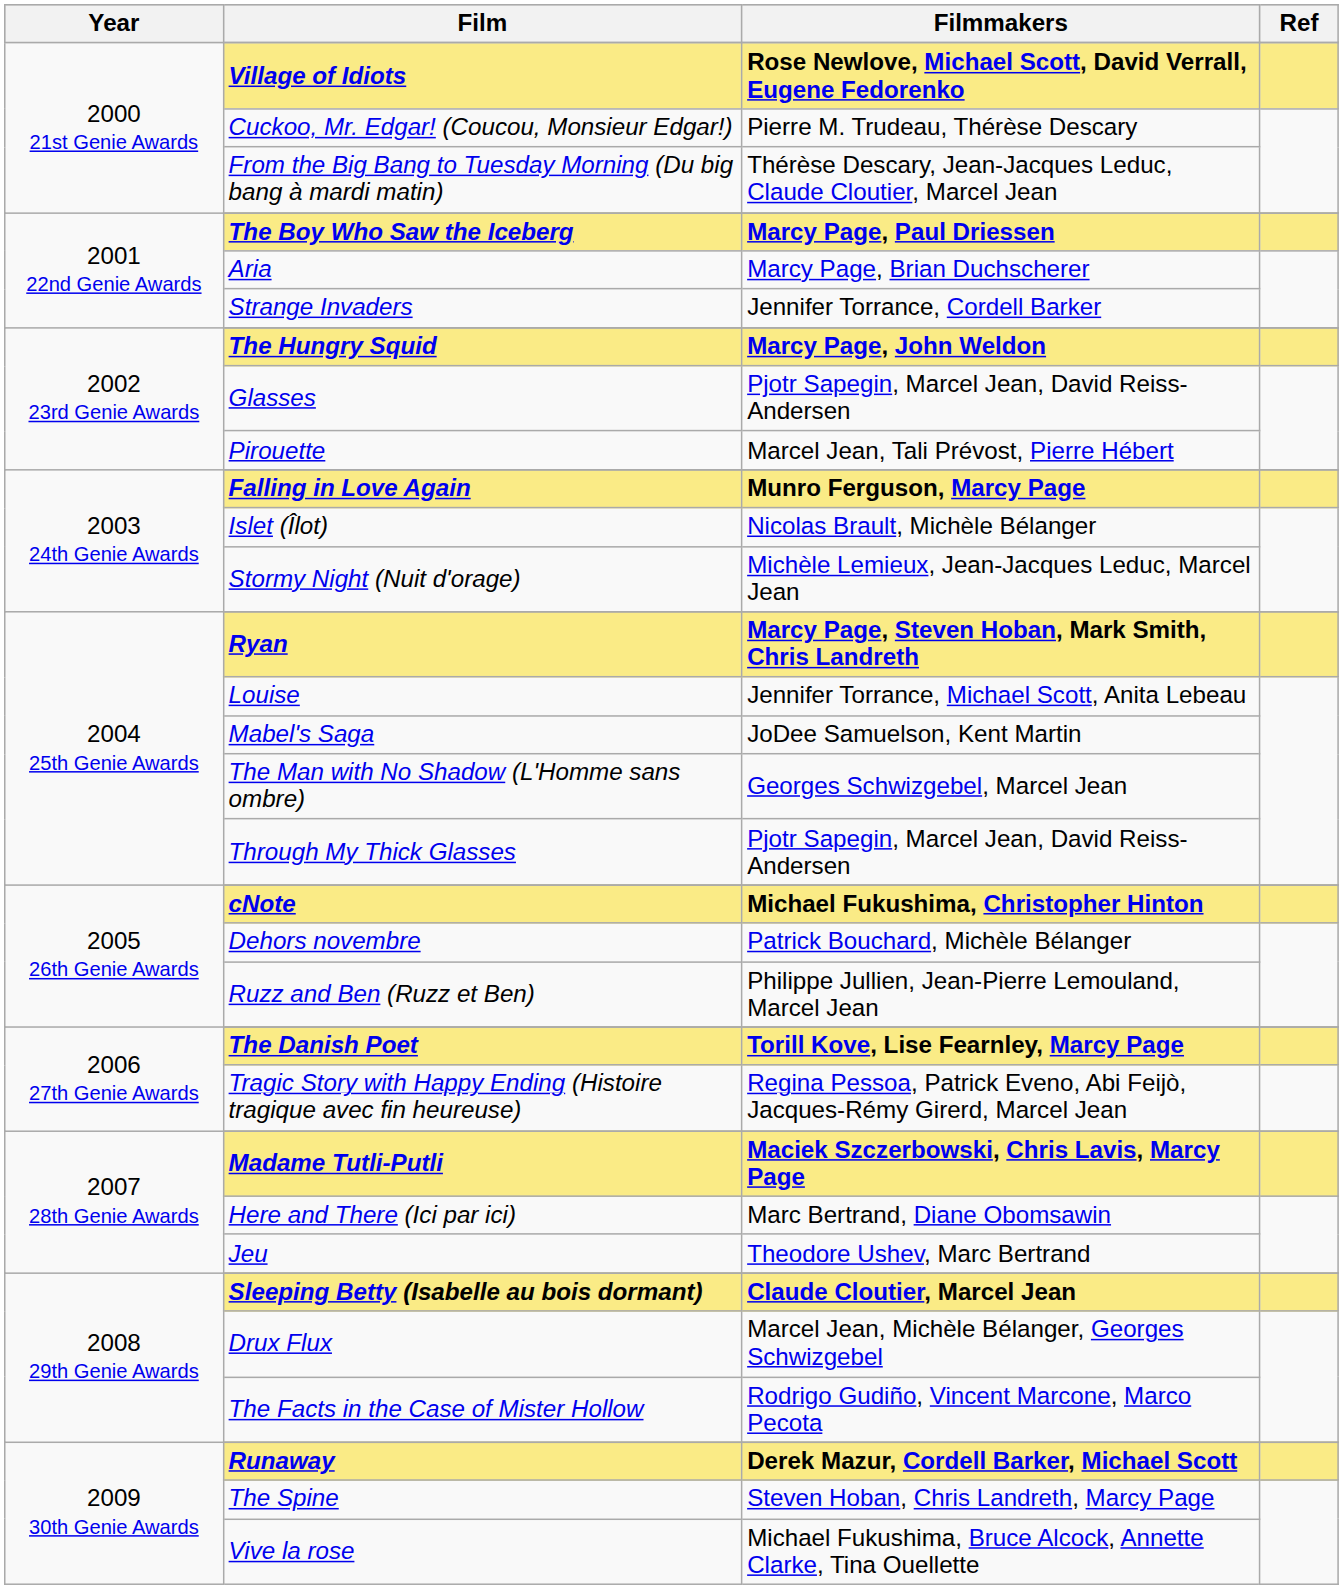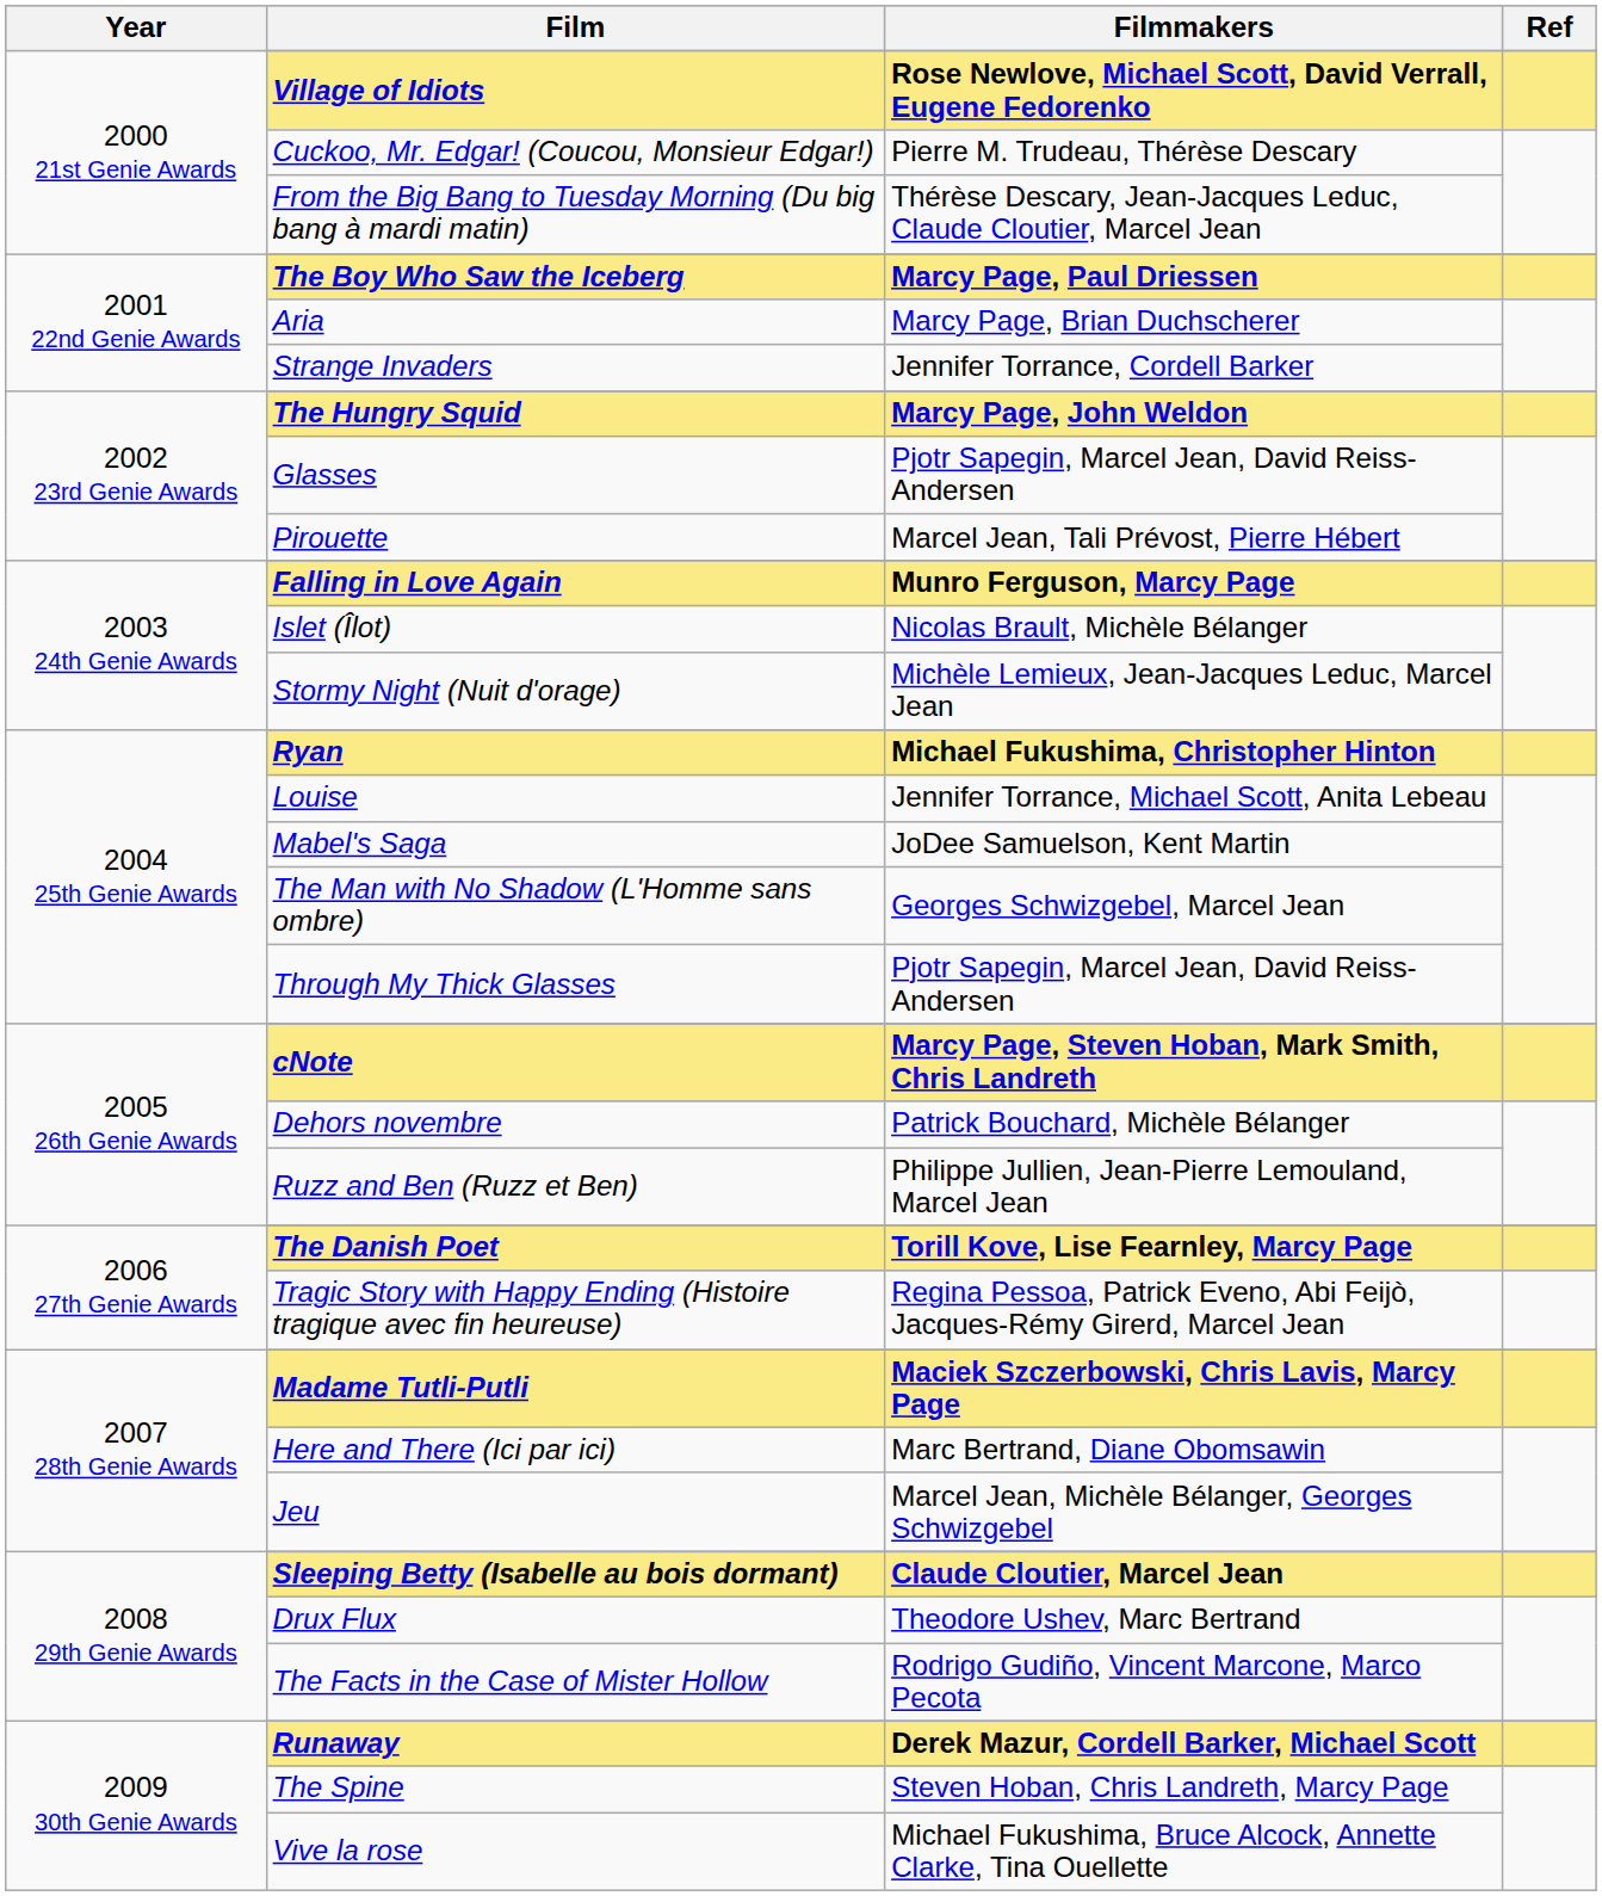Ryan | Filmmakers: Marcy Page, Steven Hoban, Mark Smith, Chris Landreth -> Michael Fukushima, Christopher Hinton
cNote | Filmmakers: Michael Fukushima, Christopher Hinton -> Marcy Page, Steven Hoban, Mark Smith, Chris Landreth
Jeu | Filmmakers: Theodore Ushev, Marc Bertrand -> Marcel Jean, Michèle Bélanger, Georges Schwizgebel
Drux Flux | Filmmakers: Marcel Jean, Michèle Bélanger, Georges Schwizgebel -> Theodore Ushev, Marc Bertrand
